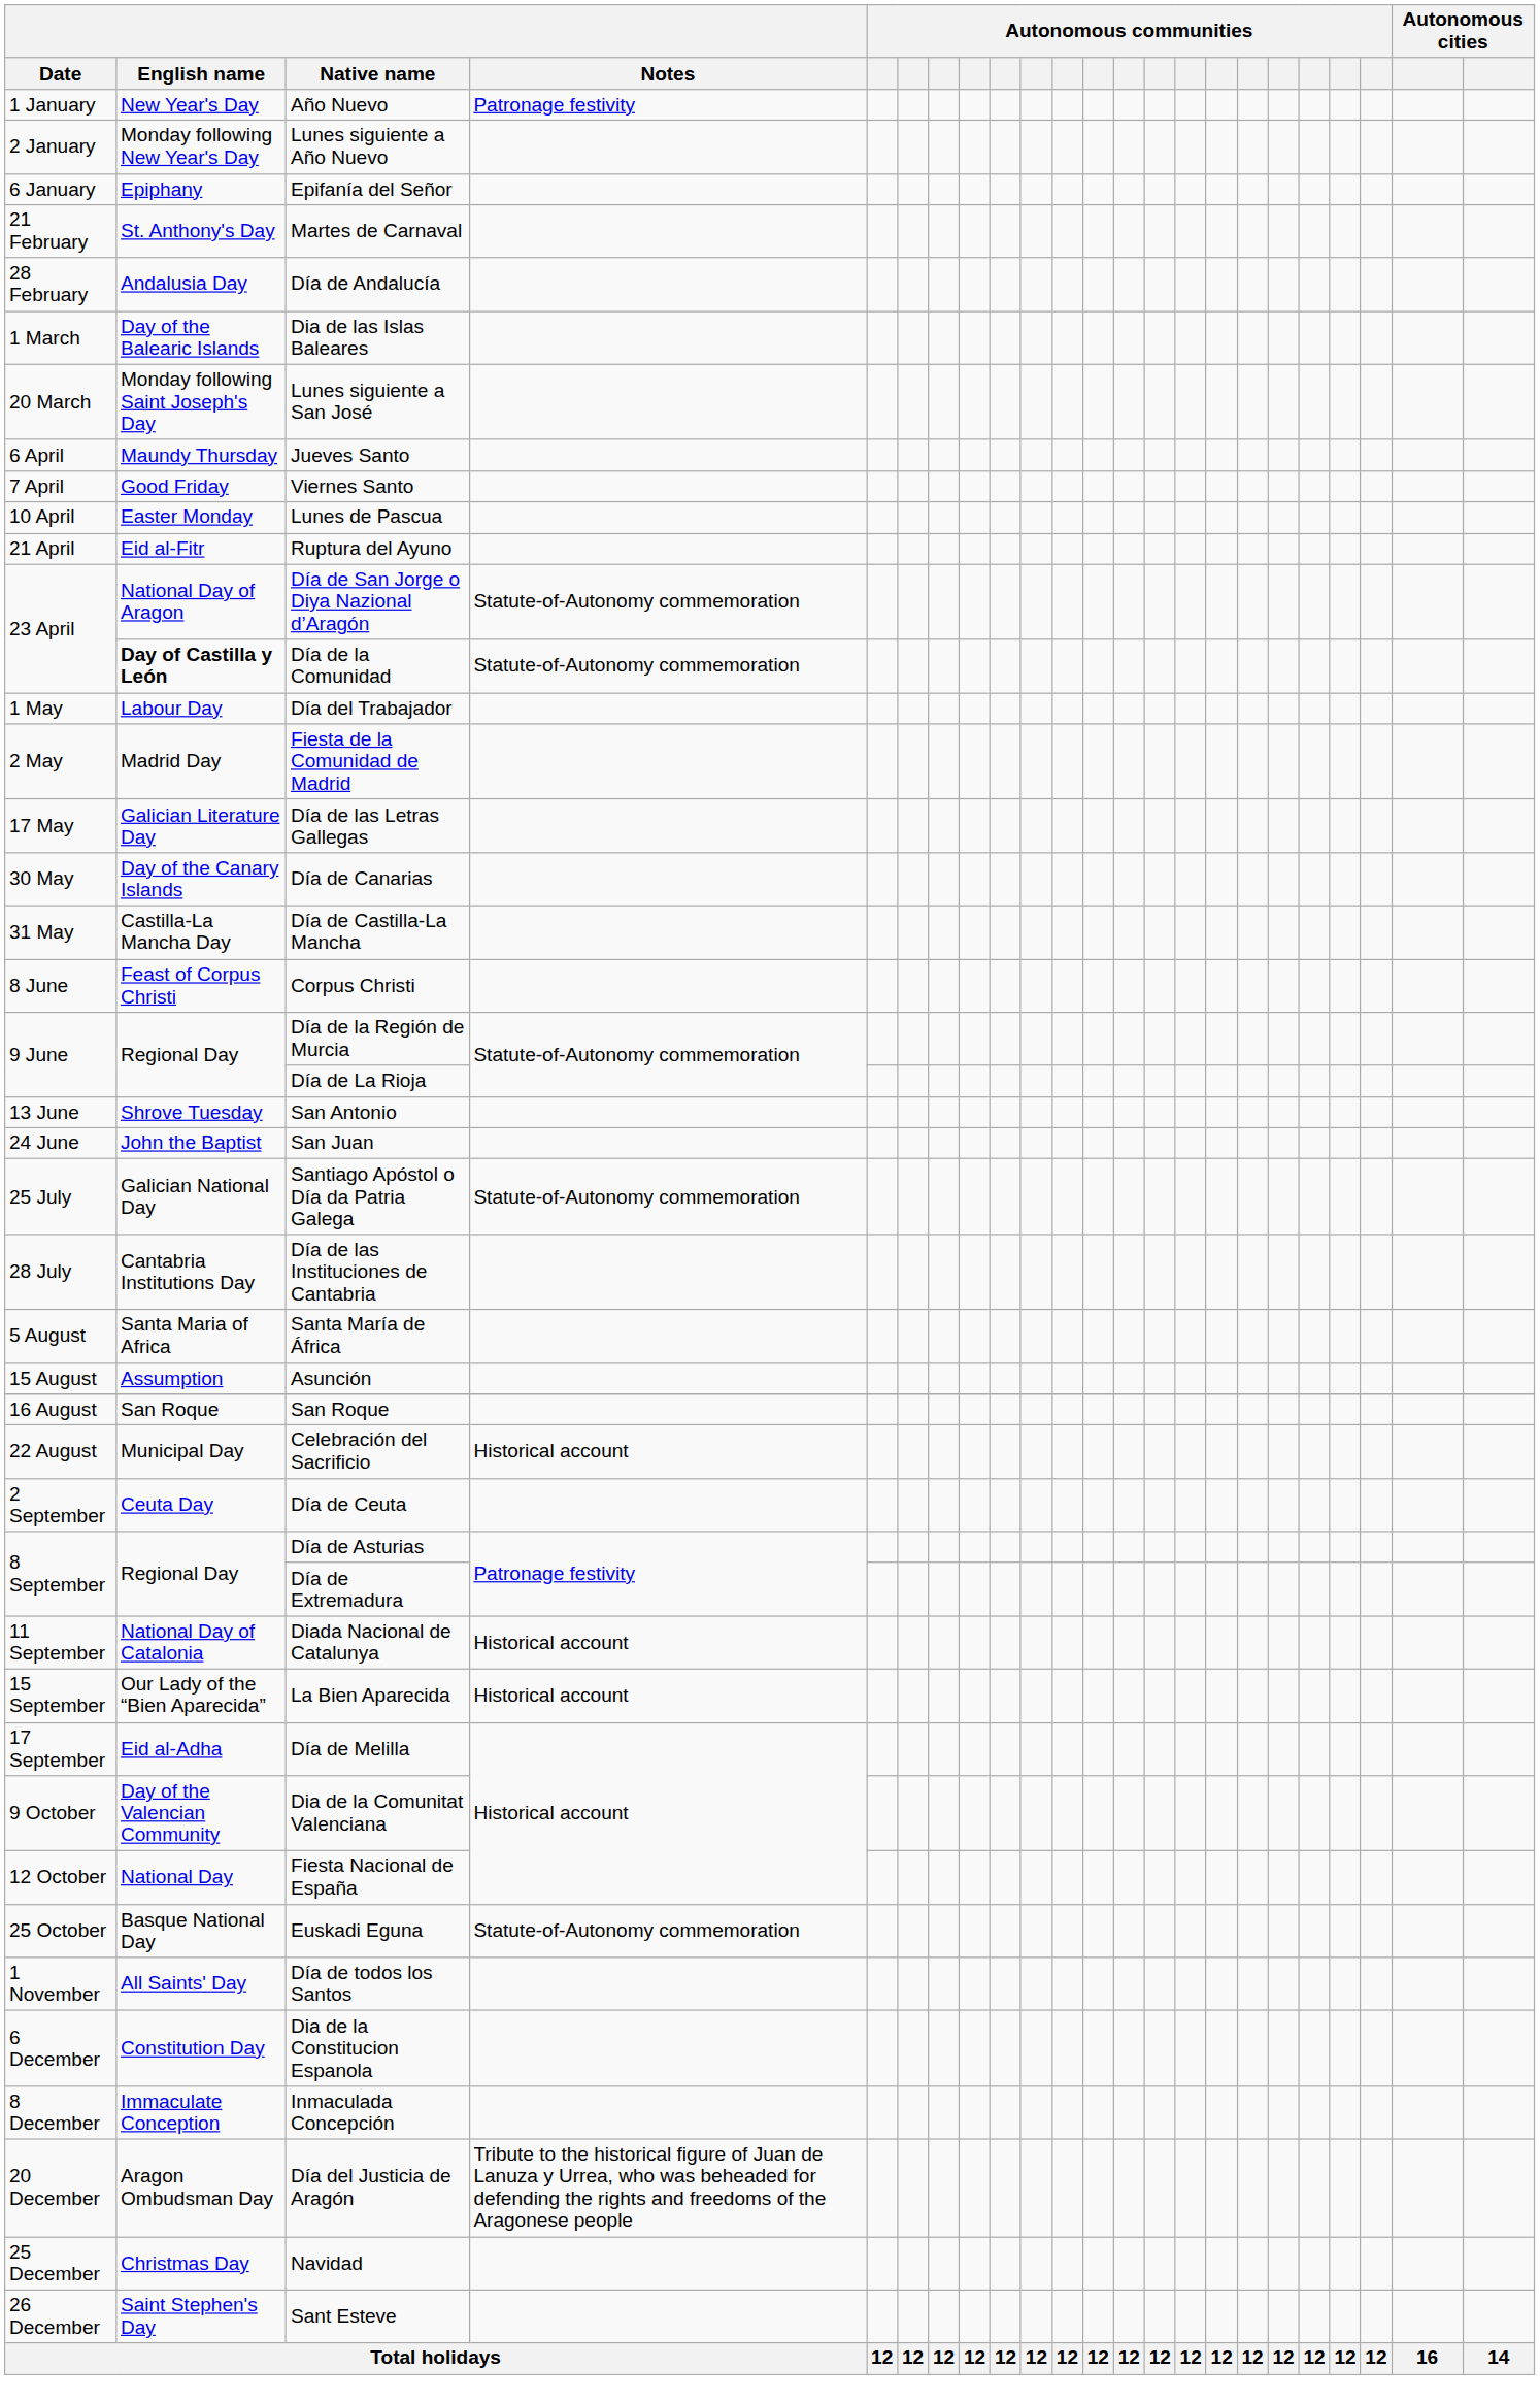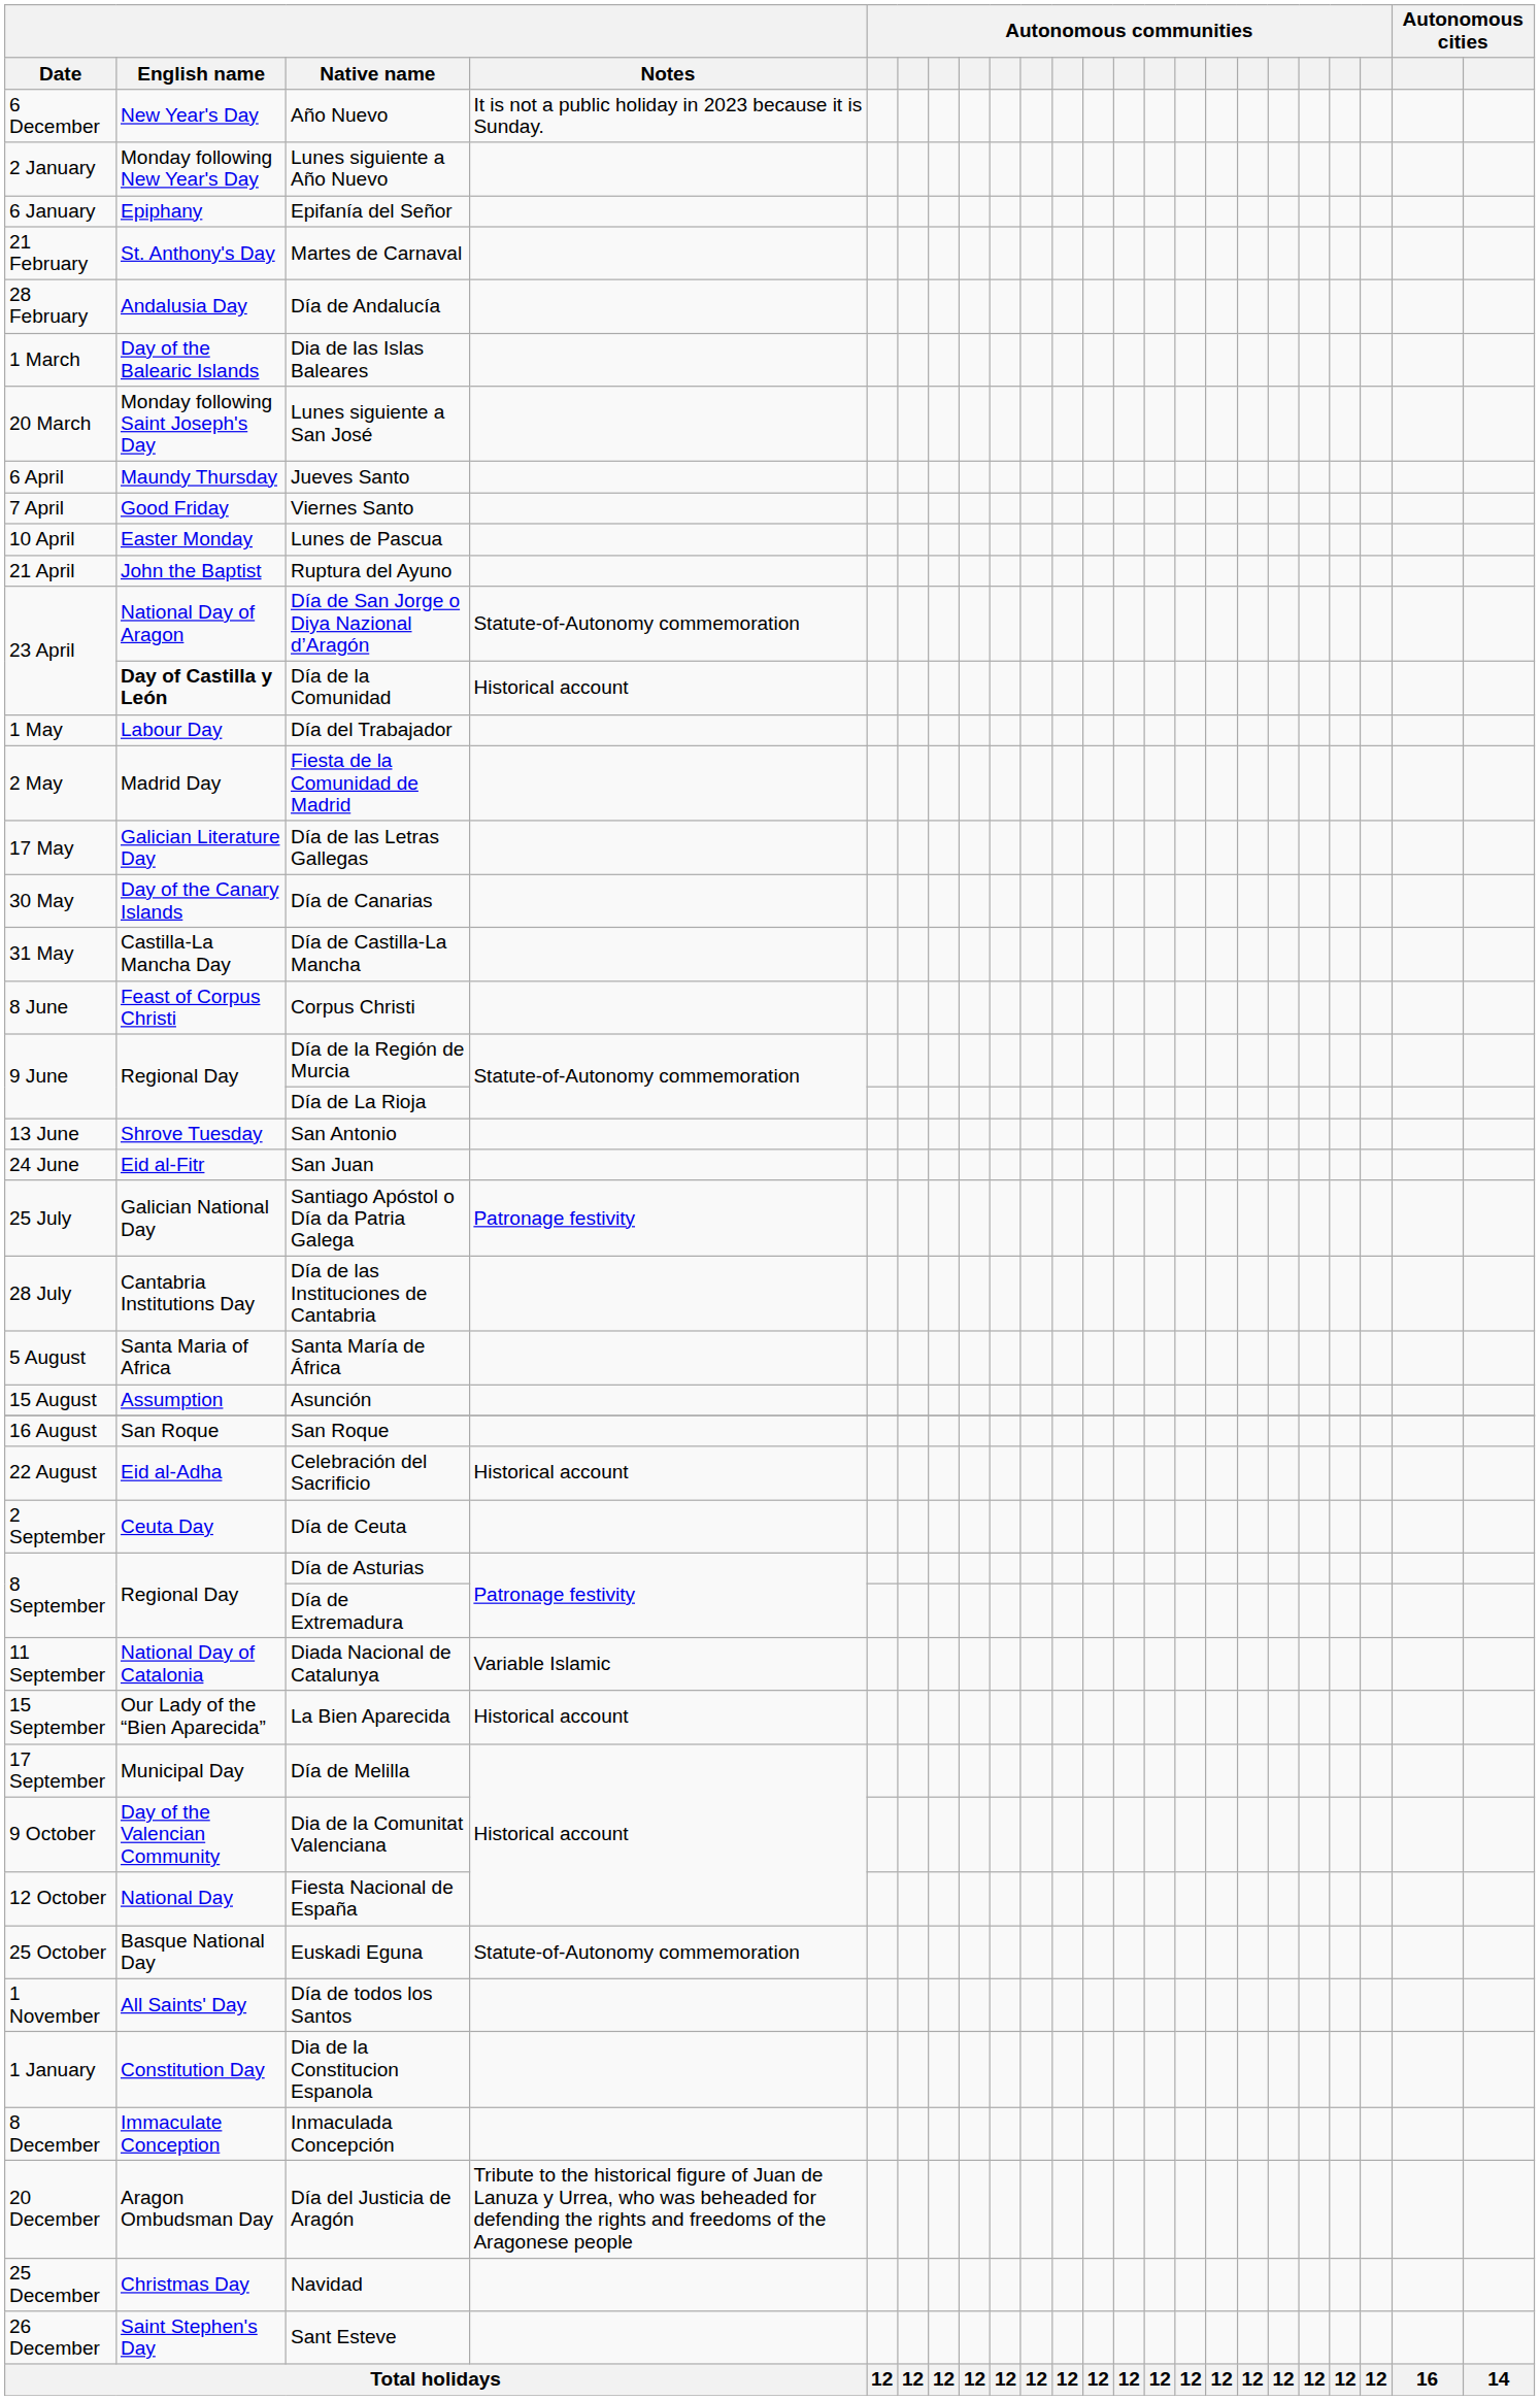Año Nuevo | Date: 1 January -> 6 December
Año Nuevo | Notes: Patronage festivity -> It is not a public holiday in 2023 because it is Sunday.
Ruptura del Ayuno | English name: Eid al-Fitr -> John the Baptist
Día de la Comunidad | Notes: Statute-of-Autonomy commemoration -> Historical account
San Juan | English name: John the Baptist -> Eid al-Fitr
Santiago Apóstol o Día da Patria Galega | Notes: Statute-of-Autonomy commemoration -> Patronage festivity
Celebración del Sacrificio | English name: Municipal Day -> Eid al-Adha
Diada Nacional de Catalunya | Notes: Historical account -> Variable Islamic
Día de Melilla | English name: Eid al-Adha -> Municipal Day
Dia de la Constitucion Espanola | Date: 6 December -> 1 January
